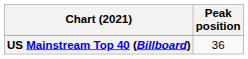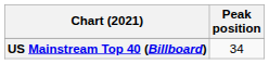US Mainstream Top 40 (Billboard) | Peak position: 36 -> 34
